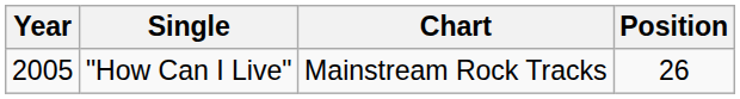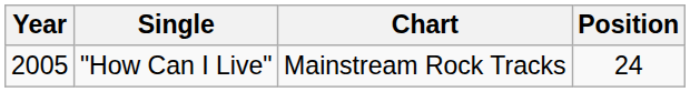"How Can I Live" | Position: 26 -> 24
